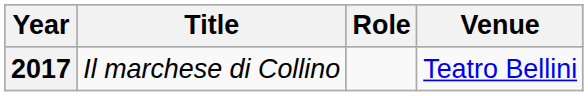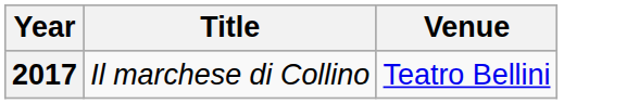- column: Role
